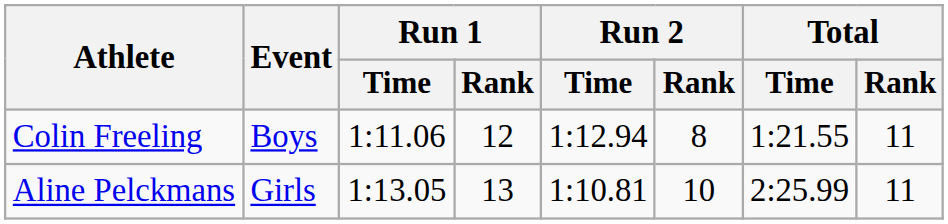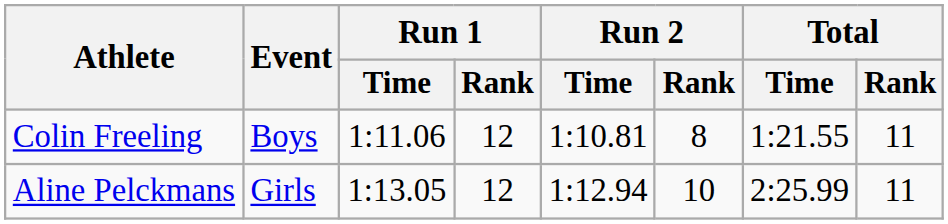Colin Freeling | Run 2 / Time: 1:12.94 -> 1:10.81
Aline Pelckmans | Run 1 / Rank: 13 -> 12
Aline Pelckmans | Run 2 / Time: 1:10.81 -> 1:12.94
